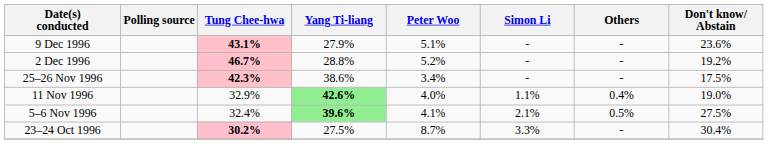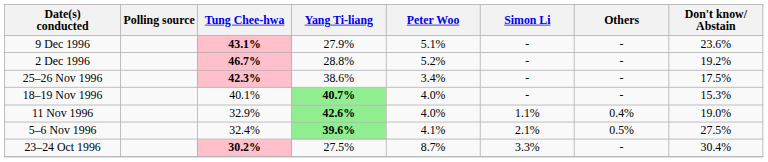+ row: 18–19 Nov 1996 | 40.1% | 40.7% | 4.0% | - | - | 15.3%
